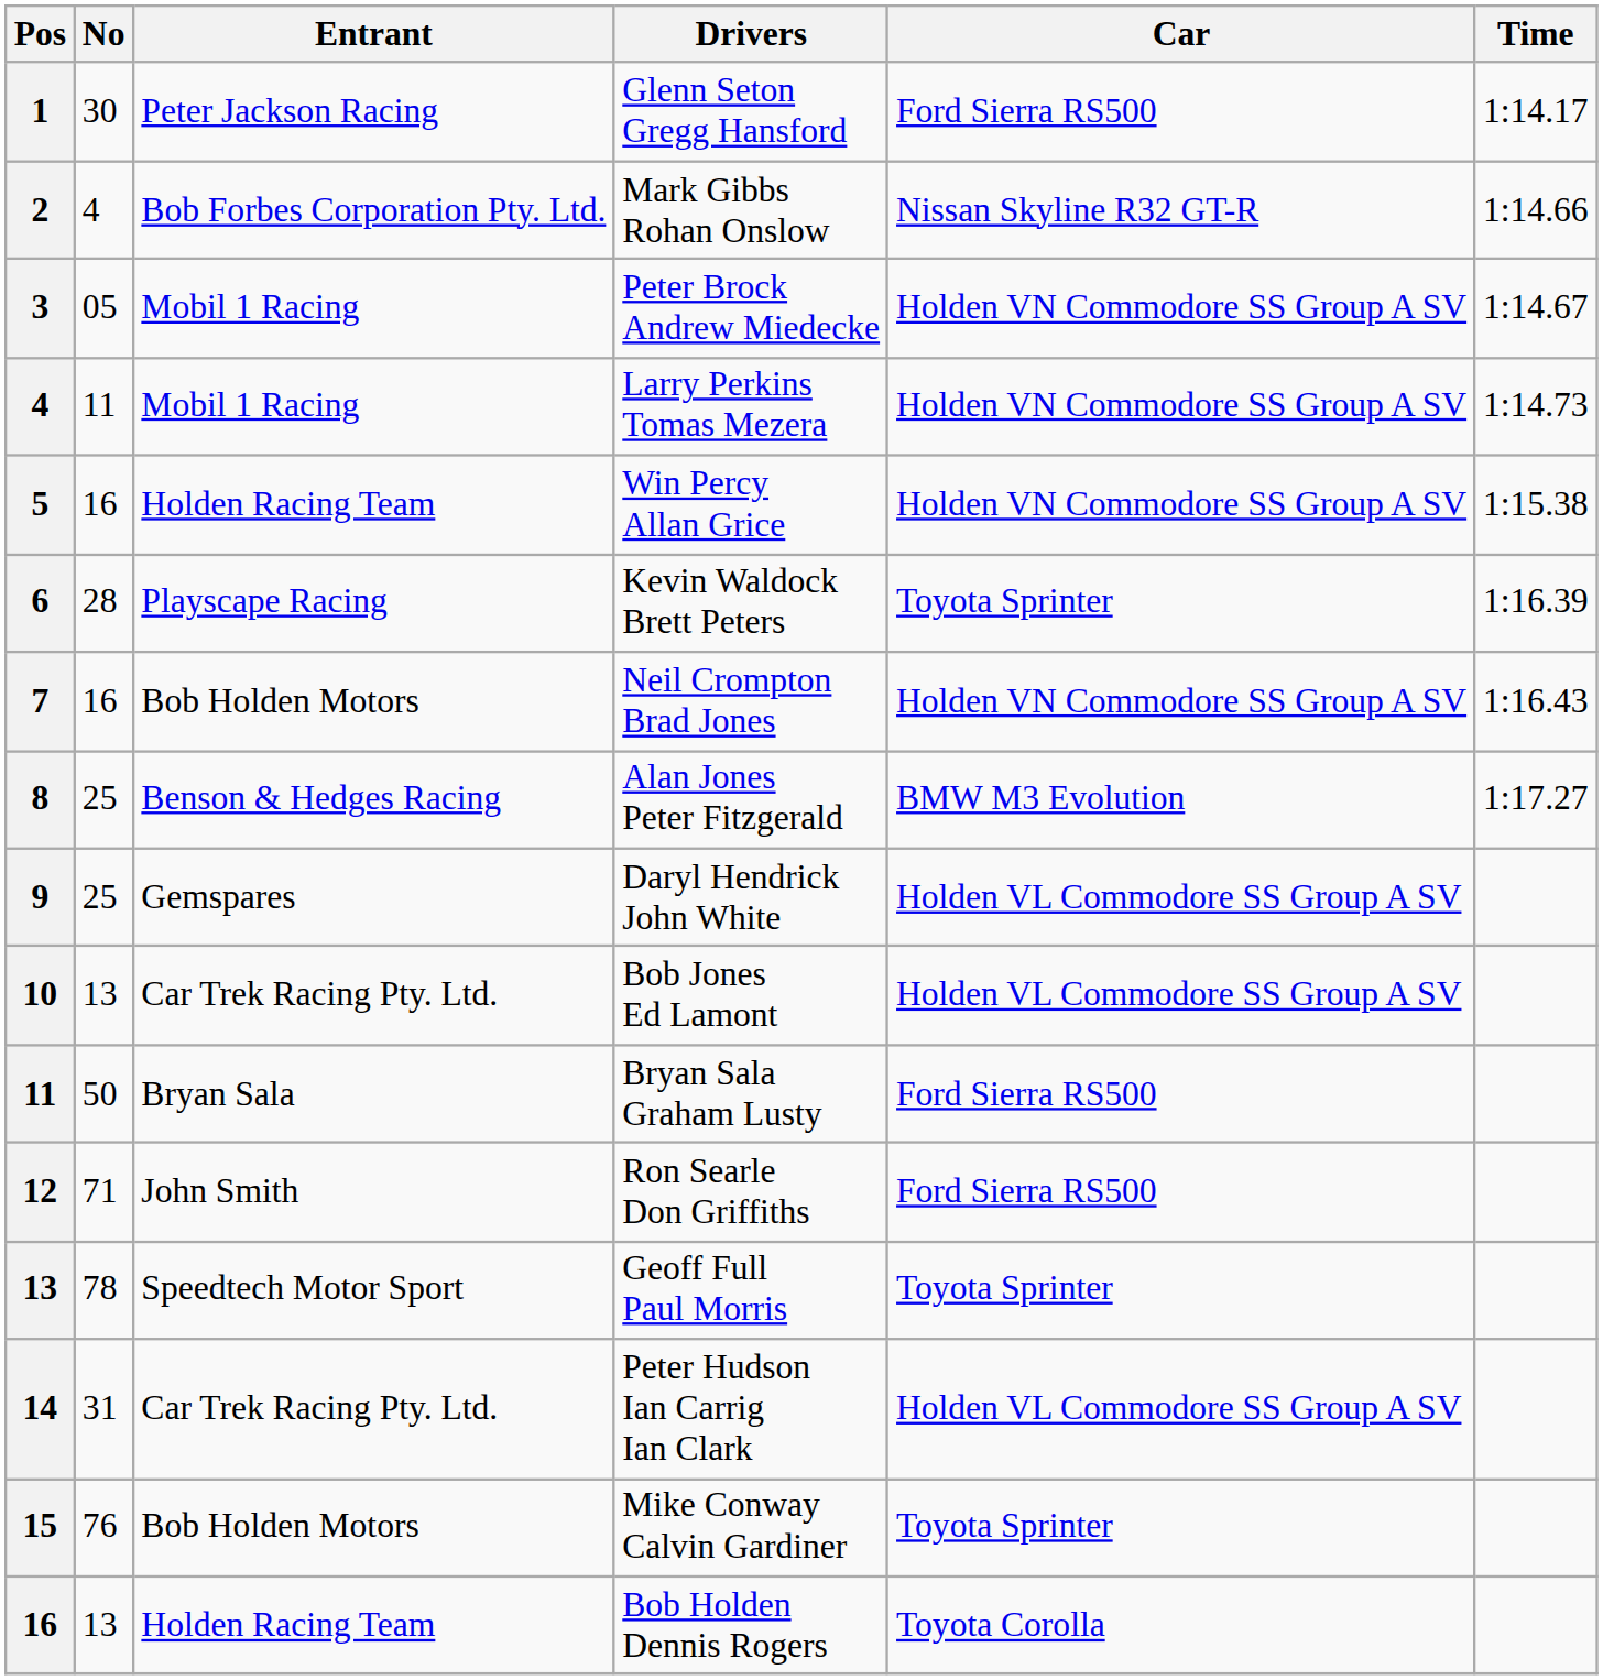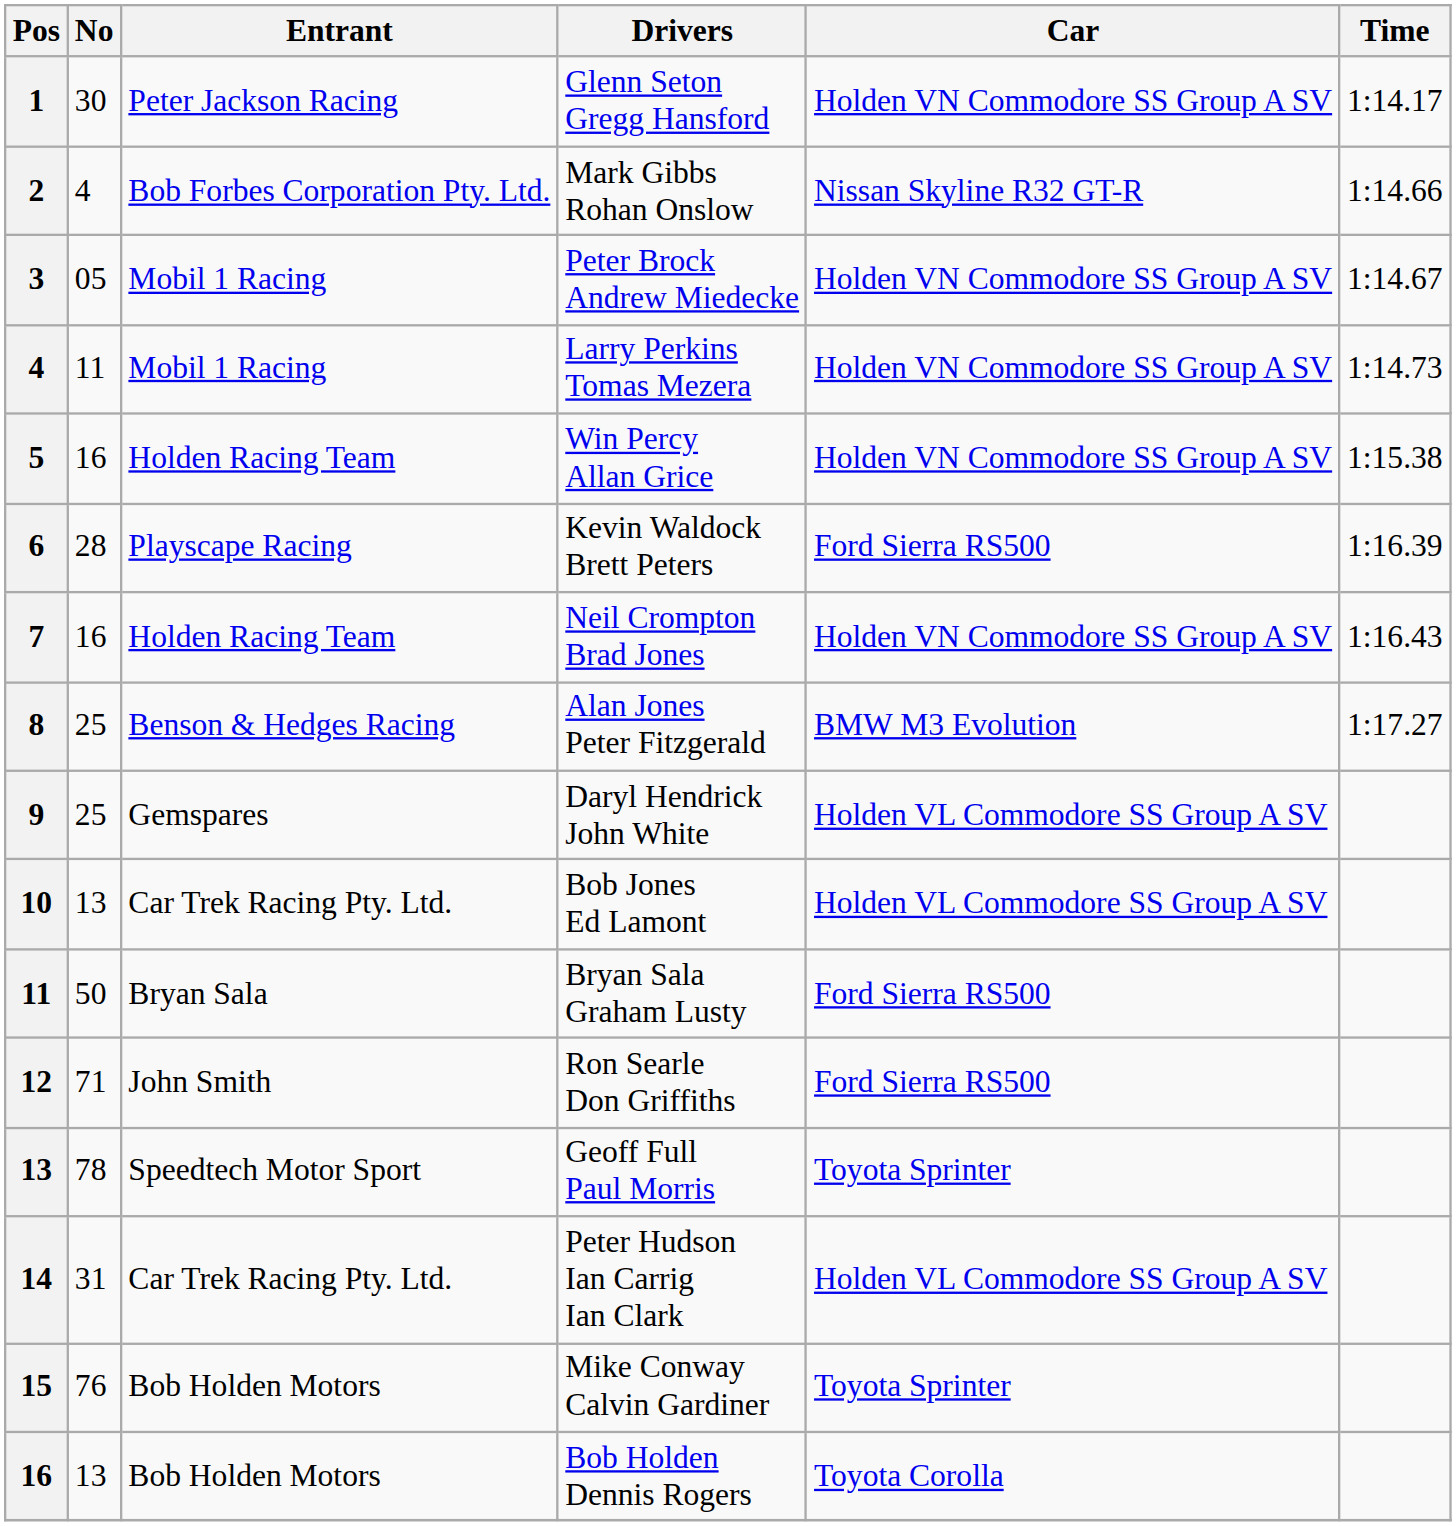Glenn Seton Gregg Hansford | Car: Ford Sierra RS500 -> Holden VN Commodore SS Group A SV
Kevin Waldock Brett Peters | Car: Toyota Sprinter -> Ford Sierra RS500
Neil Crompton Brad Jones | Entrant: Bob Holden Motors -> Holden Racing Team
Bob Holden Dennis Rogers | Entrant: Holden Racing Team -> Bob Holden Motors
